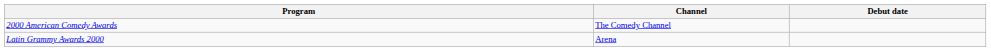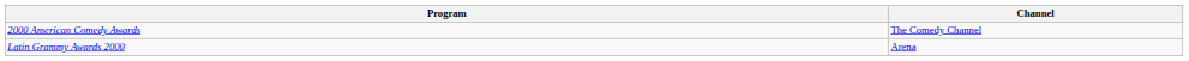- column: Debut date
